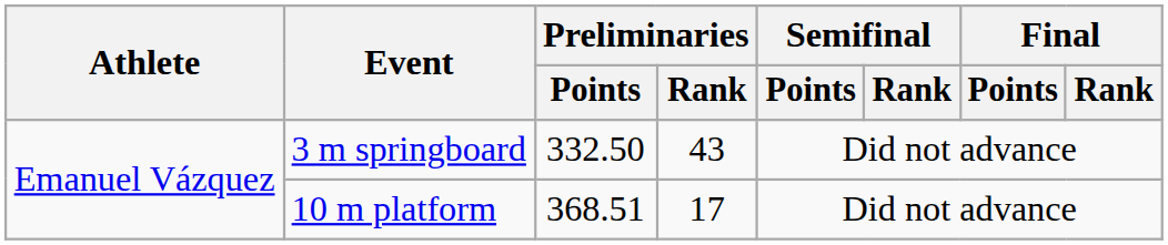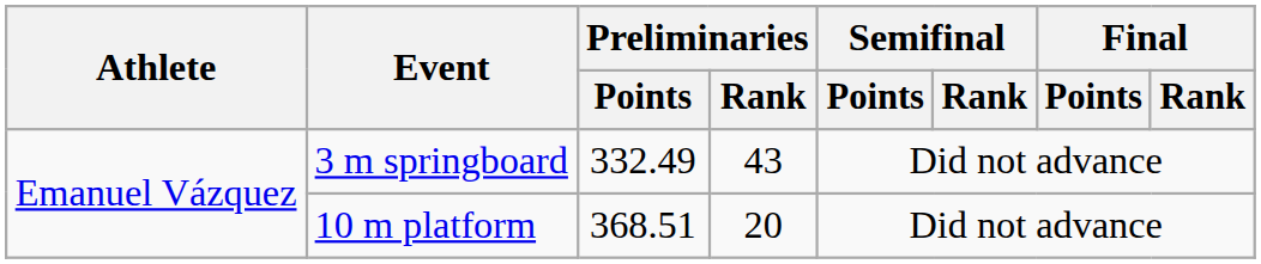3 m springboard | Preliminaries / Points: 332.50 -> 332.49
10 m platform | Preliminaries / Rank: 17 -> 20
